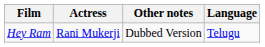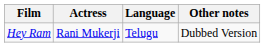columns swapped: Language <-> Other notes
